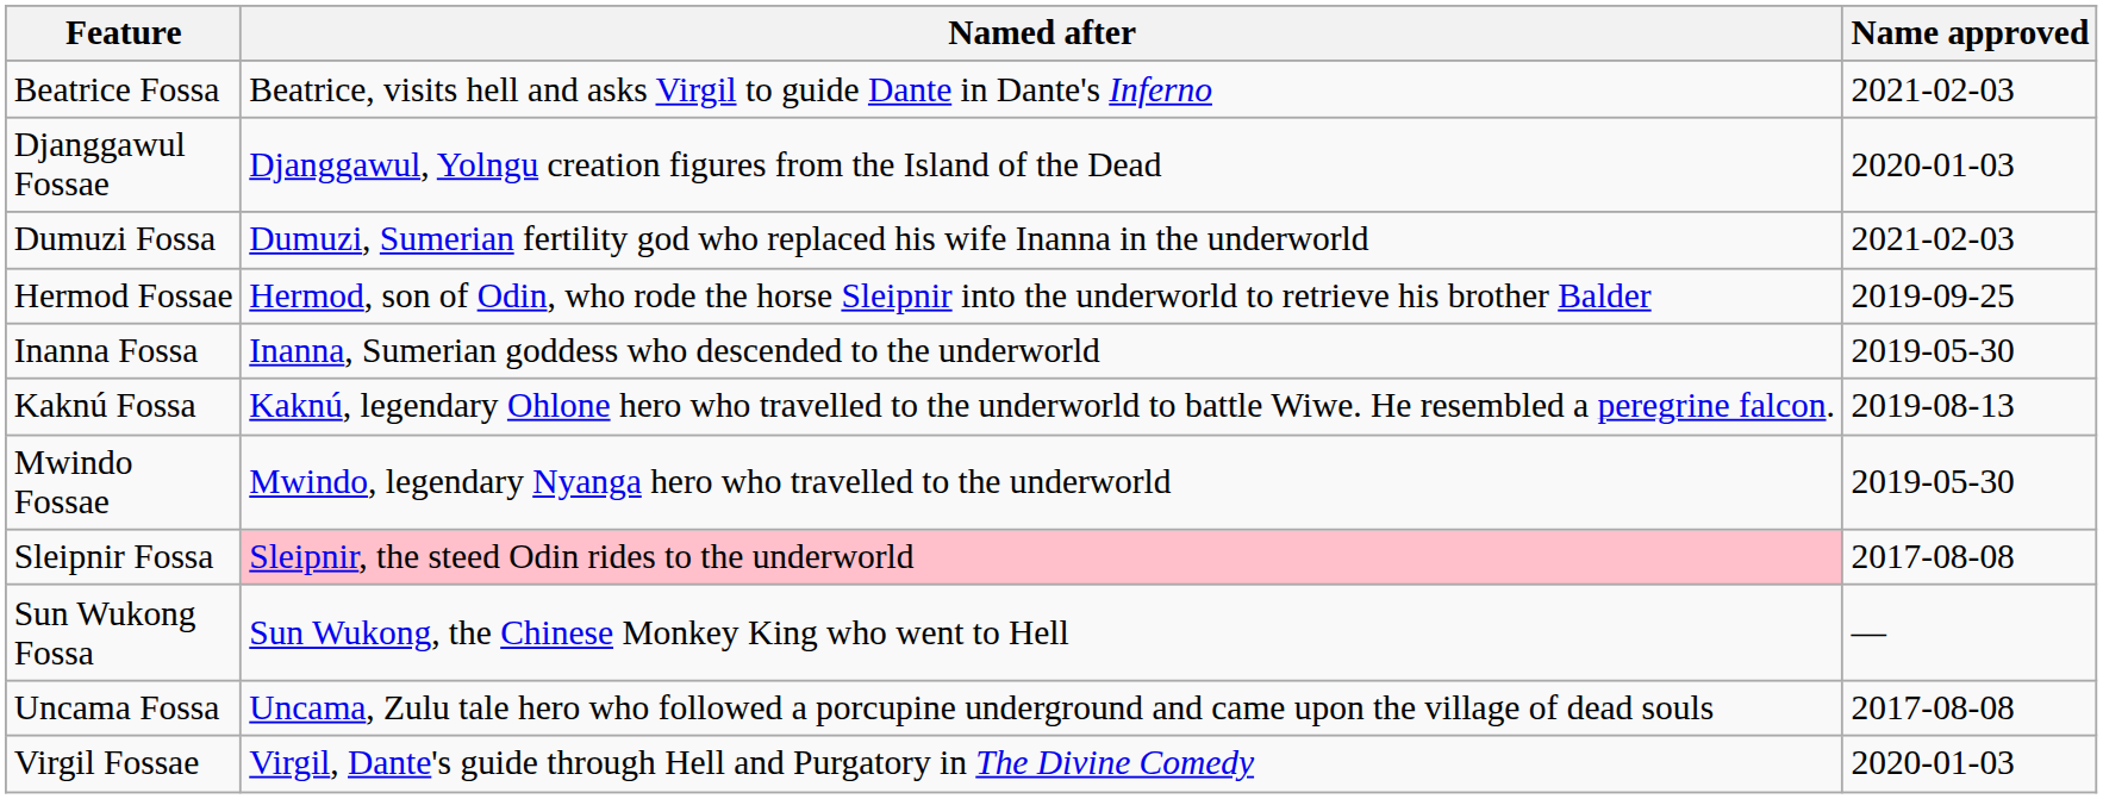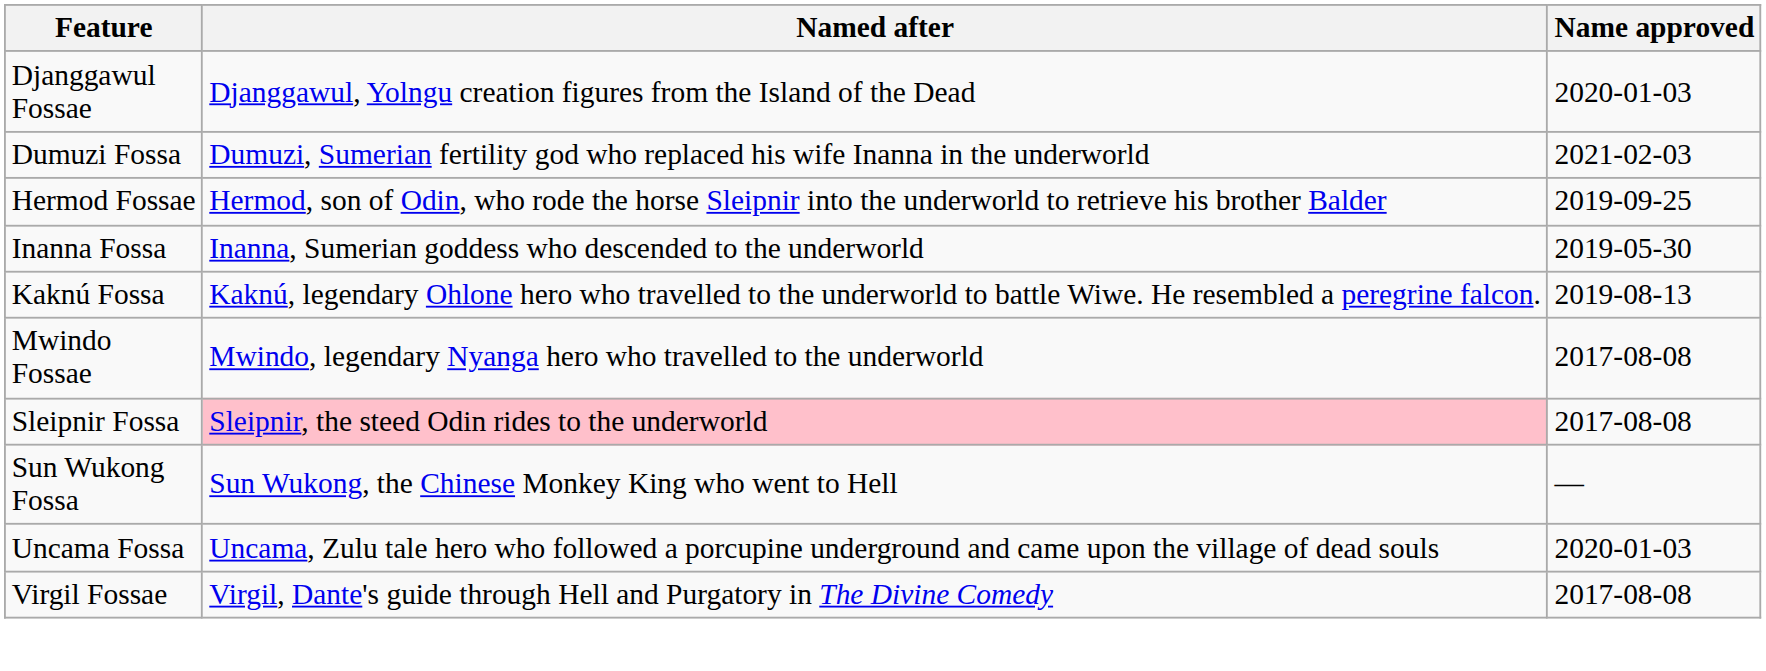- row: Beatrice Fossa | Beatrice, visits hell and asks Virgil to guide Dante in Dante's Inferno | 2021-02-03
Mwindo Fossae | Name approved: 2019-05-30 -> 2017-08-08
Uncama Fossa | Name approved: 2017-08-08 -> 2020-01-03
Virgil Fossae | Name approved: 2020-01-03 -> 2017-08-08
